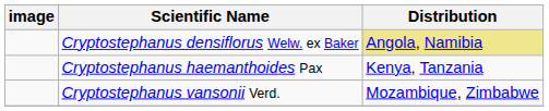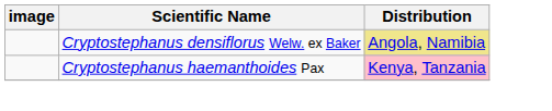Cryptostephanus haemanthoides Pax | Distribution: no background -> pink background
- row: Cryptostephanus vansonii Verd. | Mozambique, Zimbabwe
